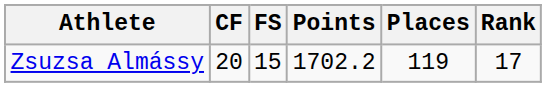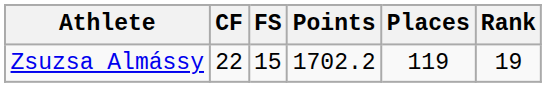Zsuzsa Almássy | CF: 20 -> 22
Zsuzsa Almássy | Rank: 17 -> 19
